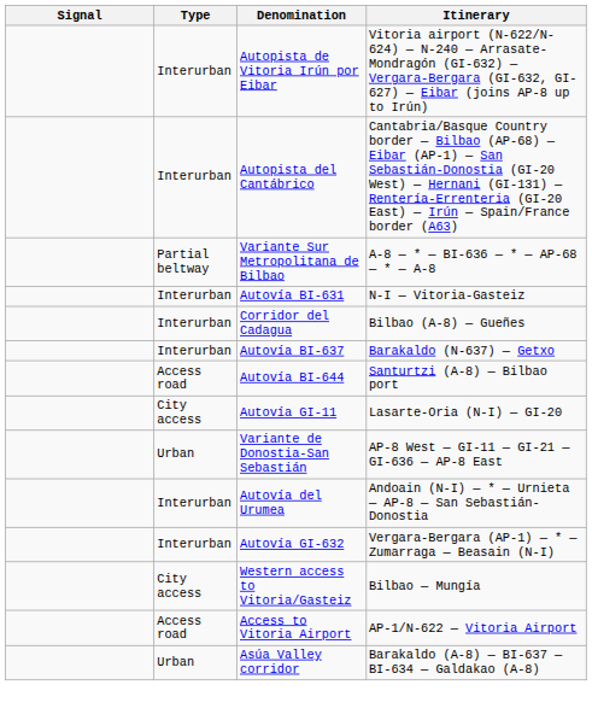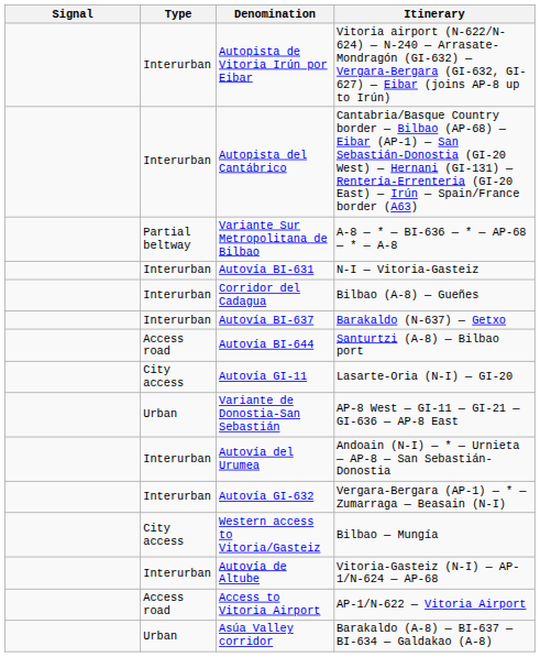+ row: Interurban | Autovía de Altube | Vitoria-Gasteiz (N-I) — AP-1/N-624 — AP-68
